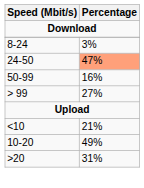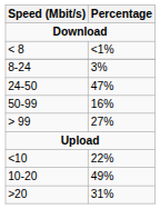+ row: < 8 | <1%
24-50 | Percentage: lightsalmon background -> no background
<10 | Percentage: 21% -> 22%
